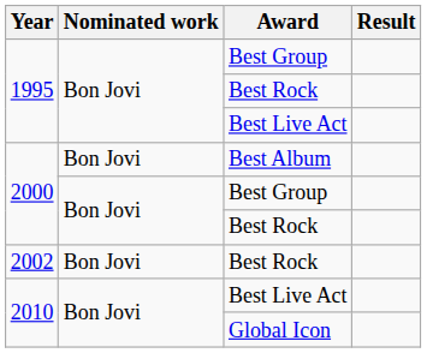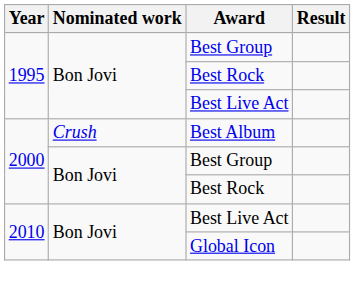Best Album | Nominated work: Bon Jovi -> Crush
- row: 2002 | Bon Jovi | Best Rock
